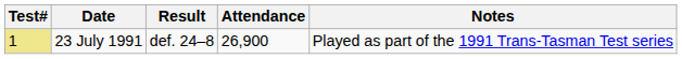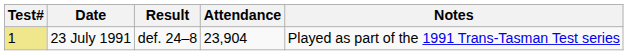23 July 1991 | Attendance: 26,900 -> 23,904
